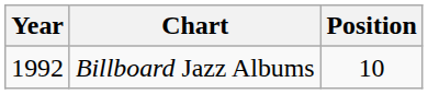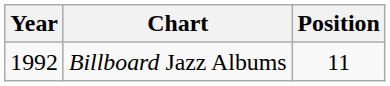Billboard Jazz Albums | Position: 10 -> 11
